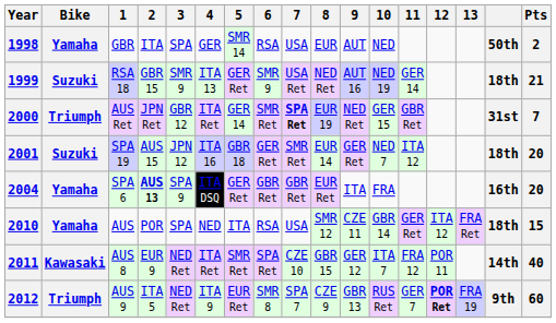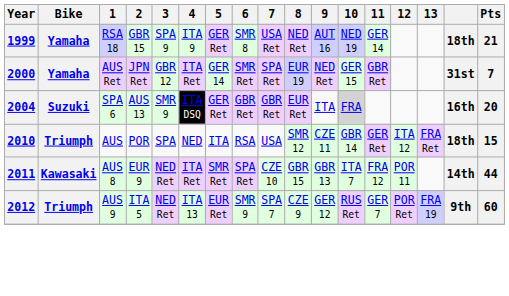- row: 1998 | Yamaha | GBR | ITA | SPA | GER | SMR 14 | RSA | USA | EUR | AUT | NED | 50th | 2
1999 | Bike: Suzuki -> Yamaha
1999 | 3: SMR 9 -> SPA 9
1999 | 4: ITA 13 -> ITA 9
1999 | 6: SMR 9 -> SMR 8
2000 | Bike: Triumph -> Yamaha
2000 | 7: bold -> normal
- row: 2001 | Suzuki | SPA 19 | AUS 15 | JPN 12 | ITA 16 | GBR 18 | GER Ret | SMR Ret | EUR 14 | GER Ret | NED 7 | ITA 12 | 18th | 20
2004 | Bike: Yamaha -> Suzuki
2004 | 2: bold -> normal
2004 | 3: SPA 9 -> SMR 9
2004 | 10: no background -> lightgrey background
2010 | Bike: Yamaha -> Triumph
2011 | 9: GER 12 -> GBR 13
2011 | Pts: 40 -> 44
2012 | 4: ITA 9 -> ITA 13
2012 | 6: SMR 8 -> SMR 9
2012 | 9: GBR 13 -> GER 12
2012 | 12: bold -> normal
